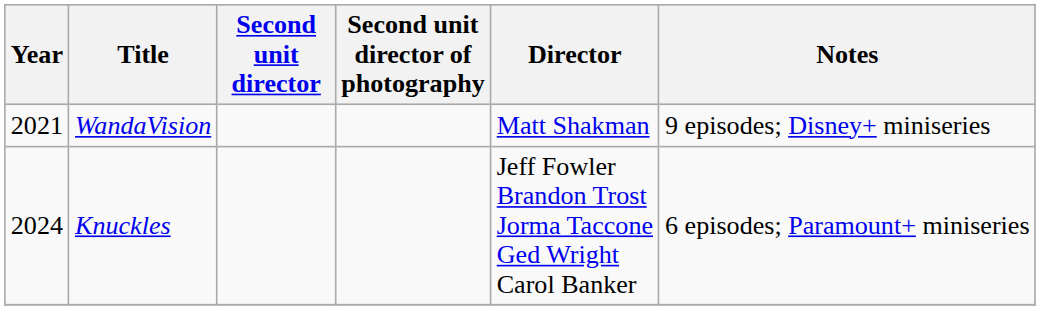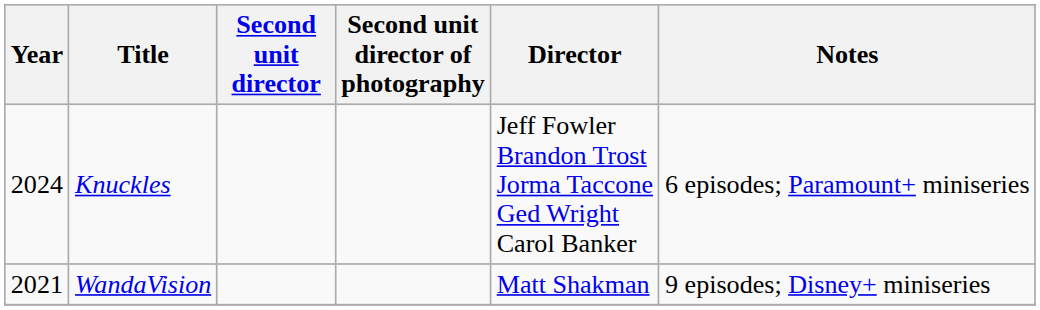rows swapped: WandaVision <-> Knuckles
